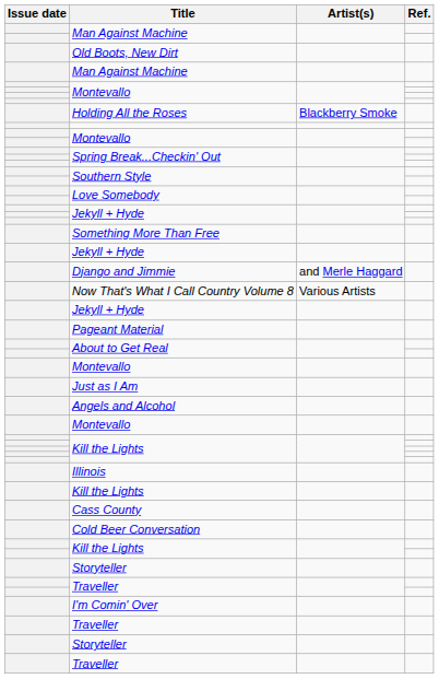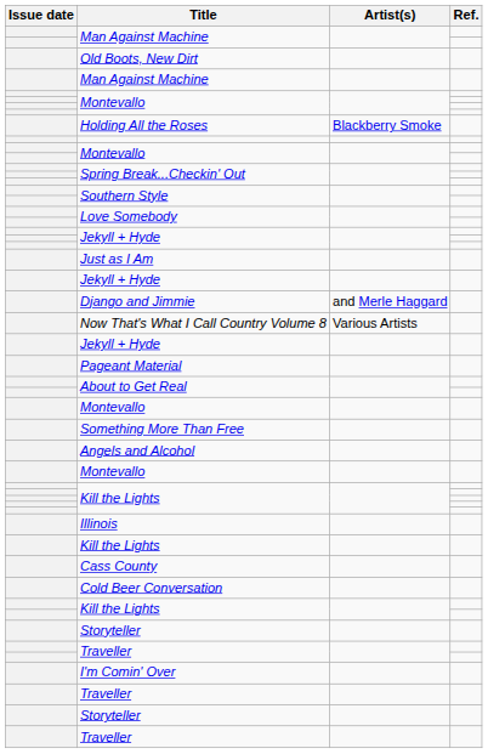rows swapped: Just as I Am <-> Something More Than Free
